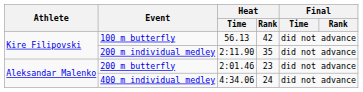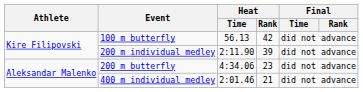200 m individual medley | Heat / Rank: 35 -> 39
200 m butterfly | Heat / Time: 2:01.46 -> 4:34.06
400 m individual medley | Heat / Time: 4:34.06 -> 2:01.46
400 m individual medley | Heat / Rank: 24 -> 21
